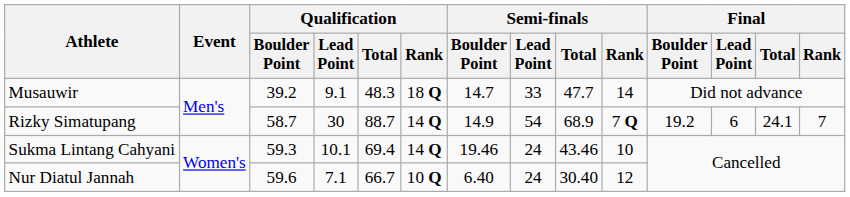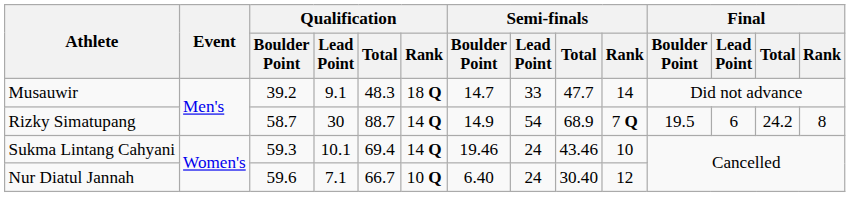Rizky Simatupang | Final / Boulder Point: 19.2 -> 19.5
Rizky Simatupang | Final / Total: 24.1 -> 24.2
Rizky Simatupang | Final / Rank: 7 -> 8
